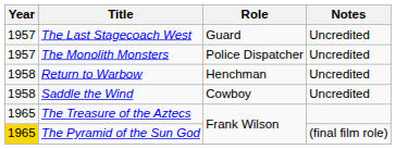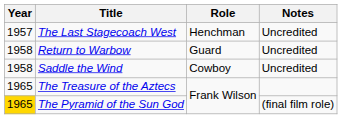The Last Stagecoach West | Role: Guard -> Henchman
- row: 1957 | The Monolith Monsters | Police Dispatcher | Uncredited
Return to Warbow | Role: Henchman -> Guard
